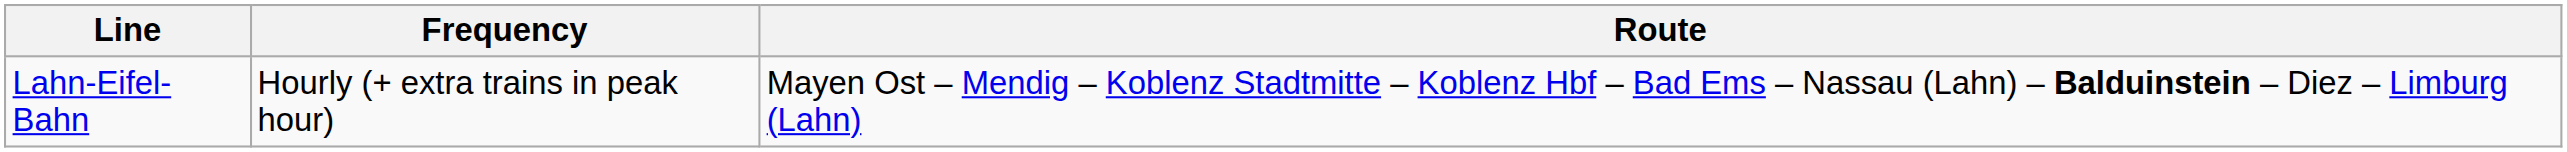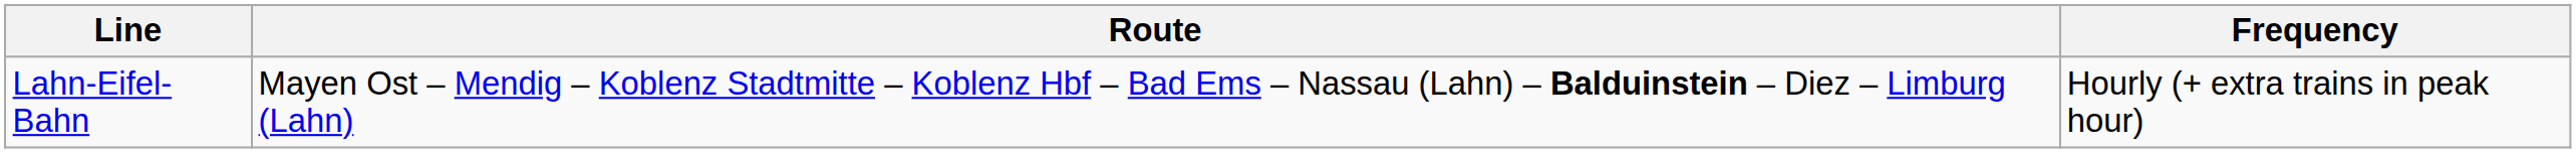columns swapped: Route <-> Frequency
